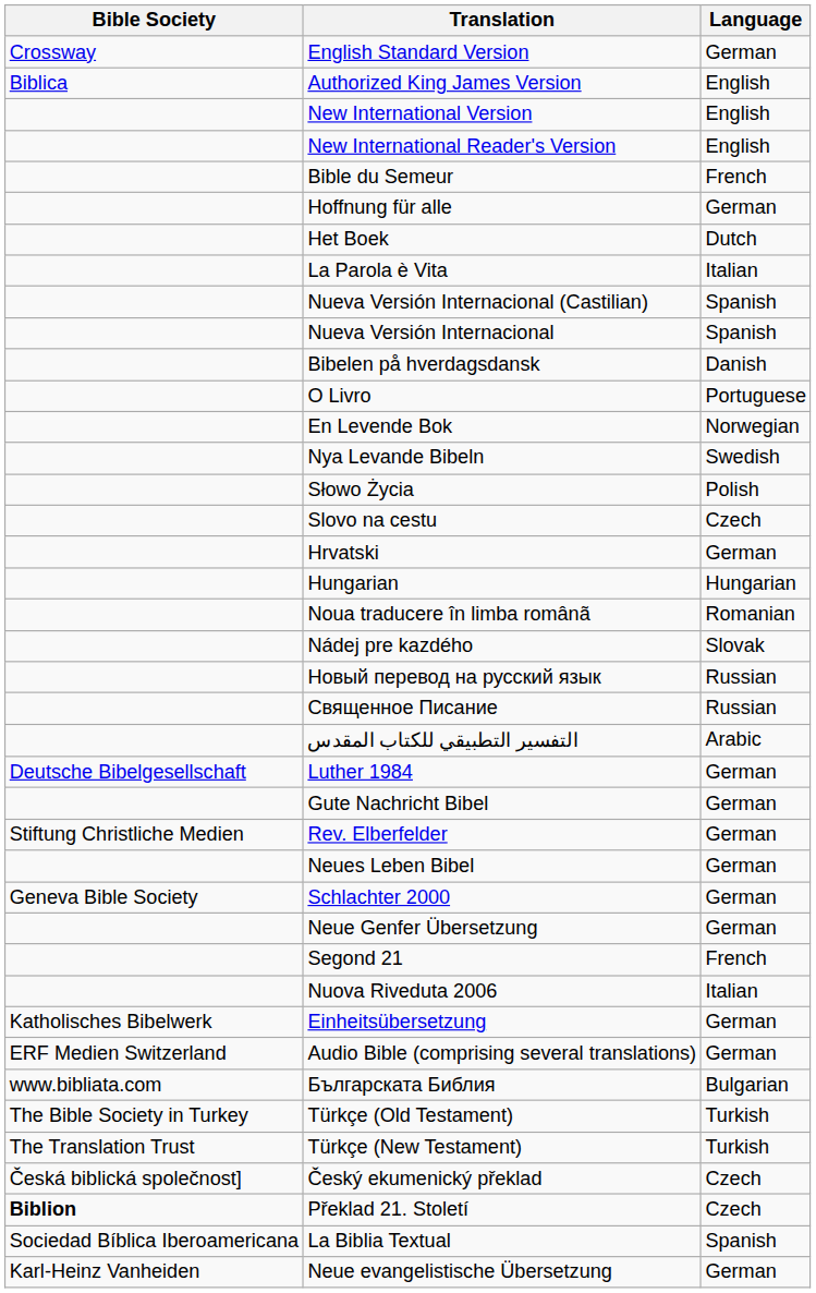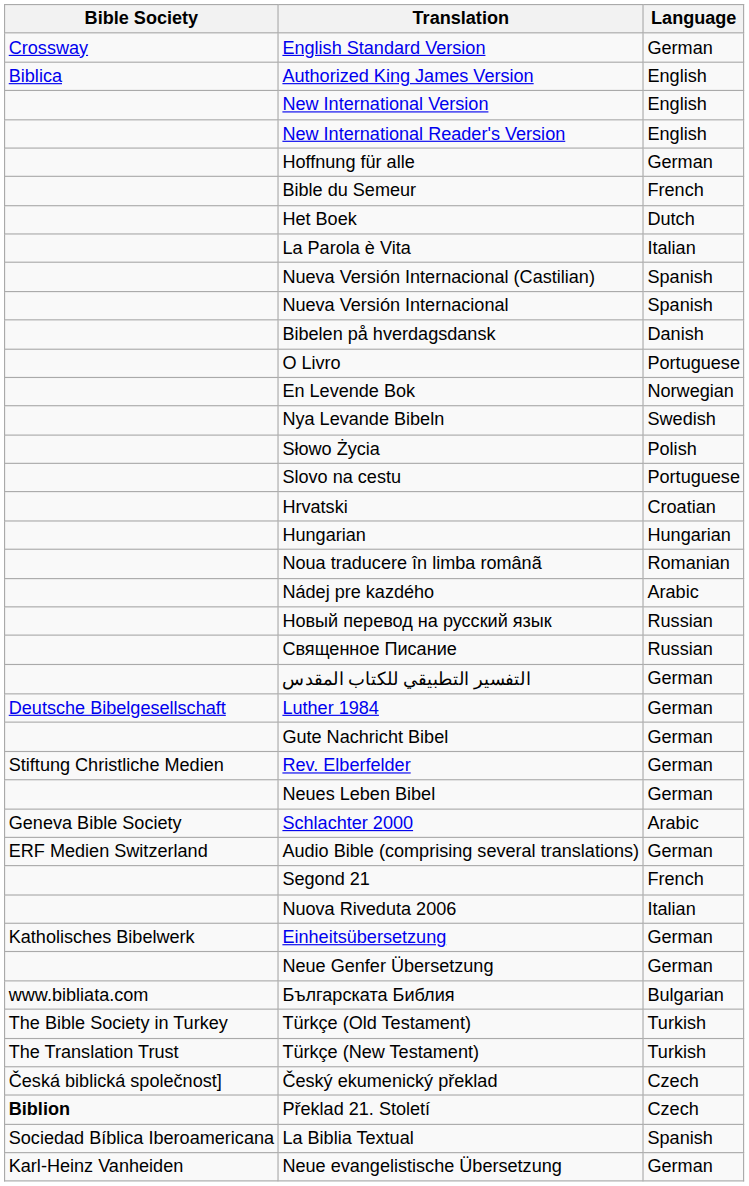rows swapped: Hoffnung für alle <-> Bible du Semeur
Slovo na cestu | Language: Czech -> Portuguese
Hrvatski | Language: German -> Croatian
Nádej pre kazdého | Language: Slovak -> Arabic
التفسير التطبيقي للكتاب المقدس | Language: Arabic -> German
Schlachter 2000 | Language: German -> Arabic
rows swapped: Neue Genfer Übersetzung <-> Audio Bible (comprising several translations)
